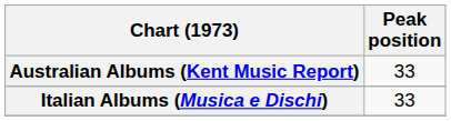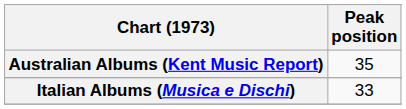Australian Albums (Kent Music Report) | Peak position: 33 -> 35
